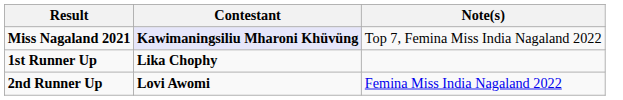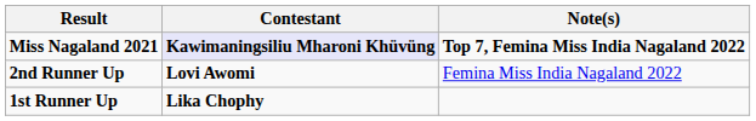Miss Nagaland 2021 | Note(s): normal -> bold
rows swapped: 1st Runner Up <-> 2nd Runner Up
